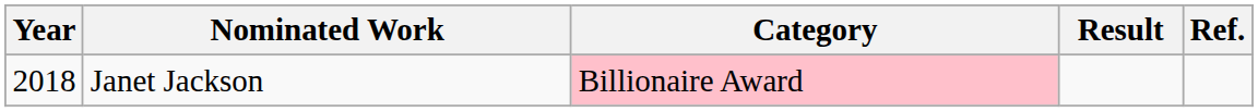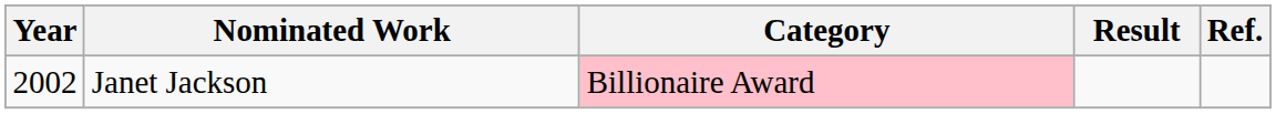Janet Jackson | Year: 2018 -> 2002
